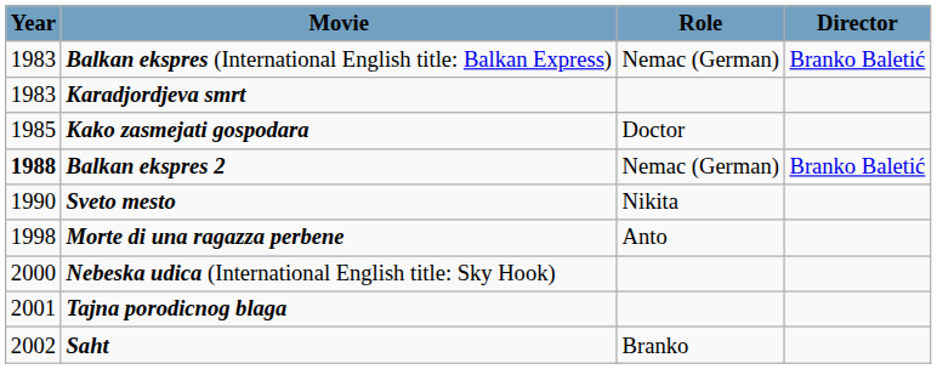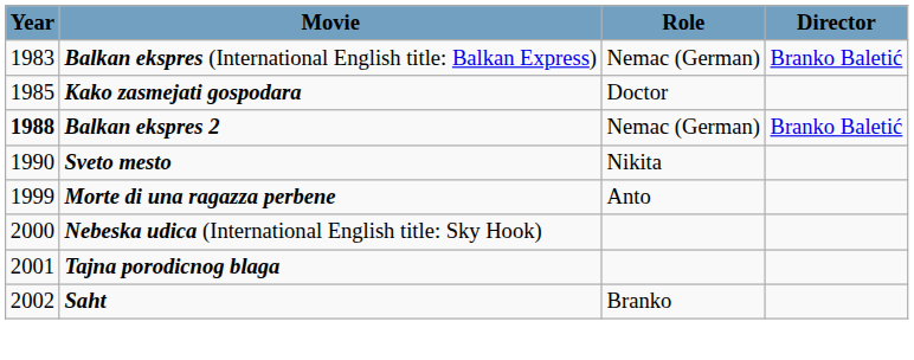- row: 1983 | Karadjordjeva smrt
Morte di una ragazza perbene | Year: 1998 -> 1999
